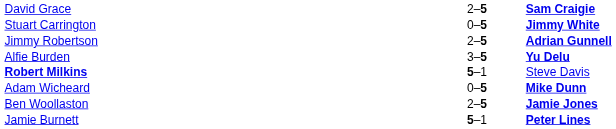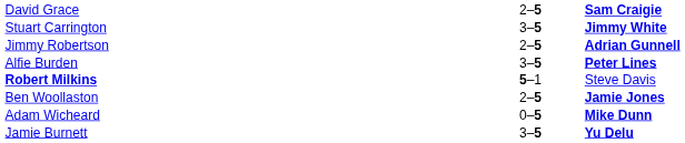Stuart Carrington | column 2: 0–5 -> 3–5
Alfie Burden | column 3: Yu Delu -> Peter Lines
rows swapped: Ben Woollaston <-> Adam Wicheard
Jamie Burnett | column 2: 5–1 -> 3–5
Jamie Burnett | column 3: Peter Lines -> Yu Delu
